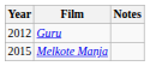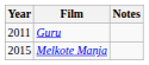Guru | Year: 2012 -> 2011
